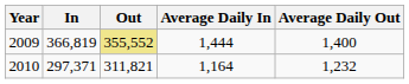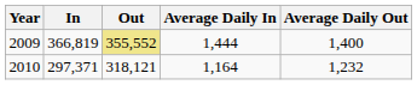2010 | Out: 311,821 -> 318,121
